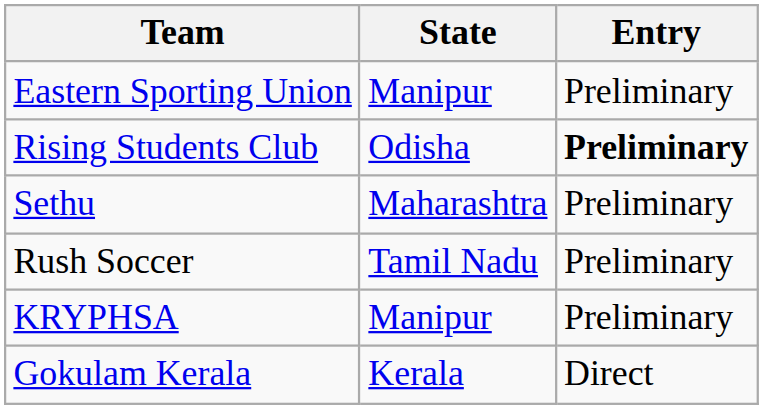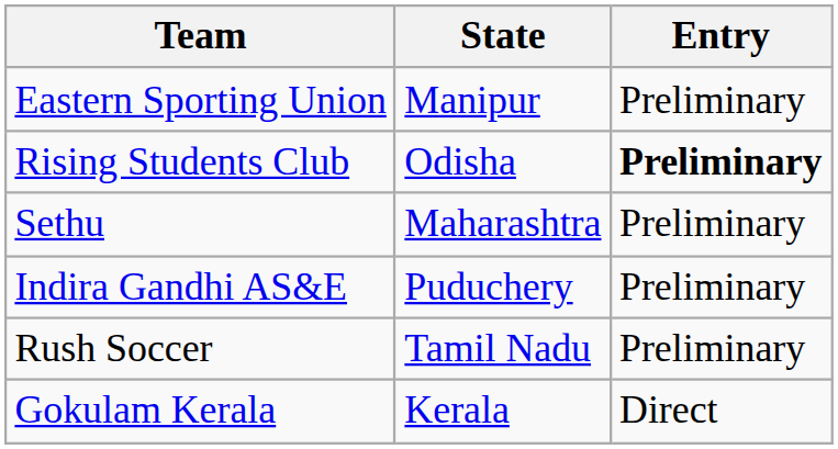+ row: Indira Gandhi AS&E | Puduchery | Preliminary
- row: KRYPHSA | Manipur | Preliminary
